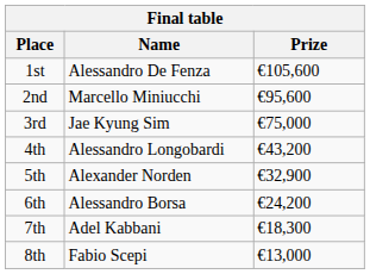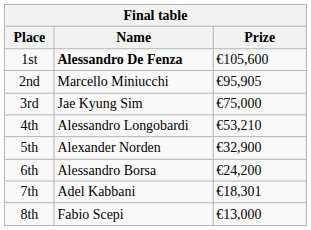1st | Name: normal -> bold
2nd | Prize: €95,600 -> €95,905
4th | Prize: €43,200 -> €53,210
7th | Prize: €18,300 -> €18,301
